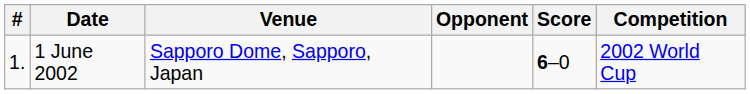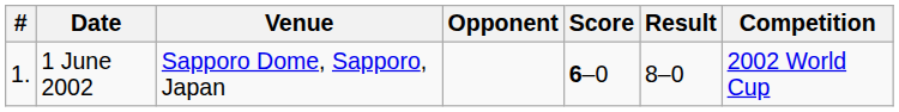+ column: Result | 8–0
